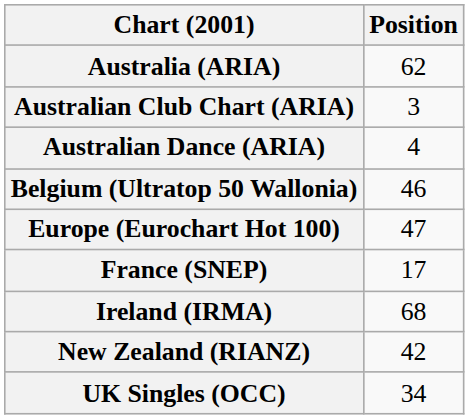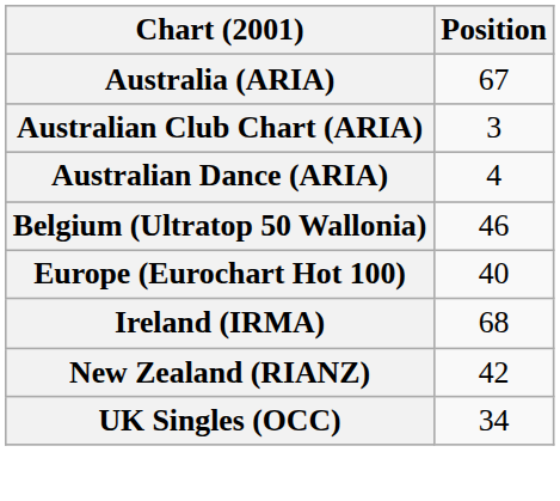Australia (ARIA) | Position: 62 -> 67
Europe (Eurochart Hot 100) | Position: 47 -> 40
- row: France (SNEP) | 17
